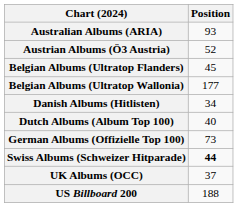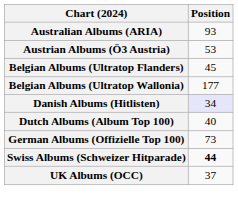Austrian Albums (Ö3 Austria) | Position: 52 -> 53
Danish Albums (Hitlisten) | Position: no background -> lavender background
- row: US Billboard 200 | 188
